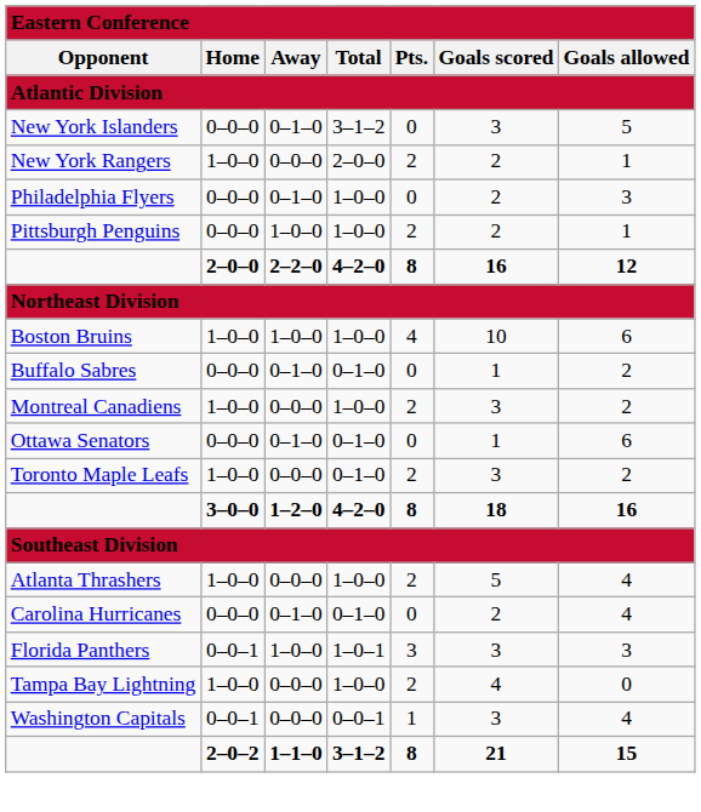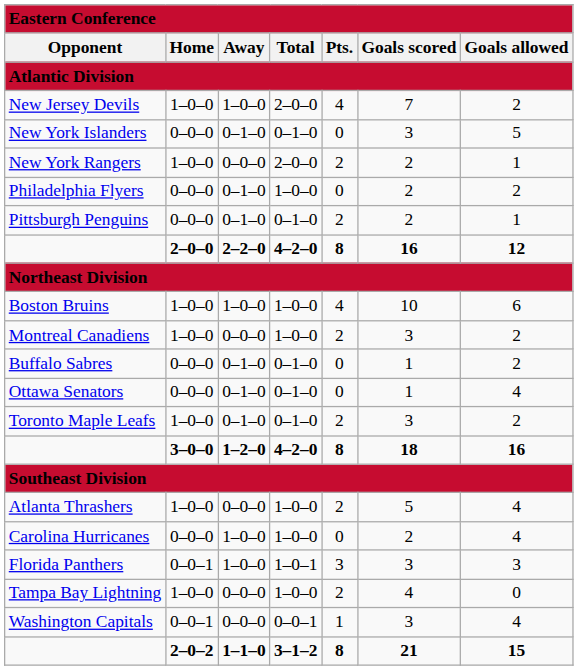+ row: New Jersey Devils | 1–0–0 | 1–0–0 | 2–0–0 | 4 | 7 | 2
New York Islanders | column 4: 3–1–2 -> 0–1–0
Philadelphia Flyers | column 7: 3 -> 2
Pittsburgh Penguins | column 3: 1–0–0 -> 0–1–0
Pittsburgh Penguins | column 4: 1–0–0 -> 0–1–0
rows swapped: Buffalo Sabres <-> Montreal Canadiens
Ottawa Senators | column 7: 6 -> 4
Toronto Maple Leafs | column 3: 0–0–0 -> 0–1–0
Carolina Hurricanes | column 3: 0–1–0 -> 1–0–0
Carolina Hurricanes | column 4: 0–1–0 -> 1–0–0
